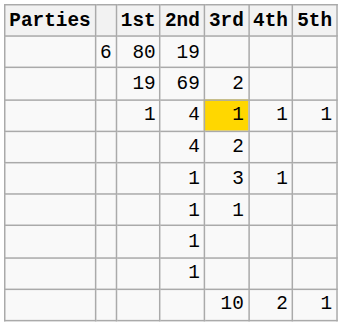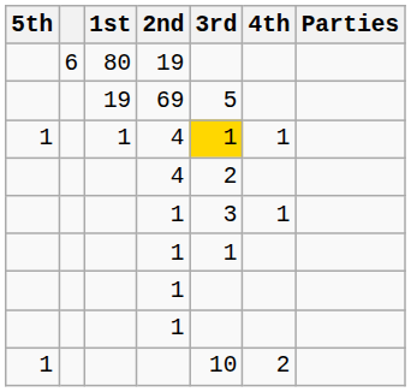columns swapped: Parties <-> 5th
69 | 3rd: 2 -> 5
